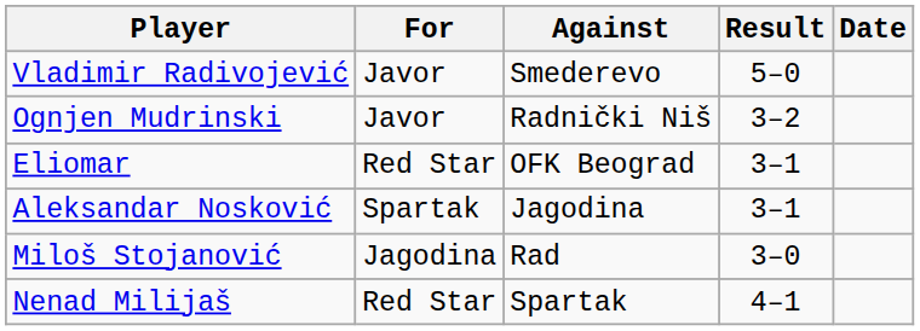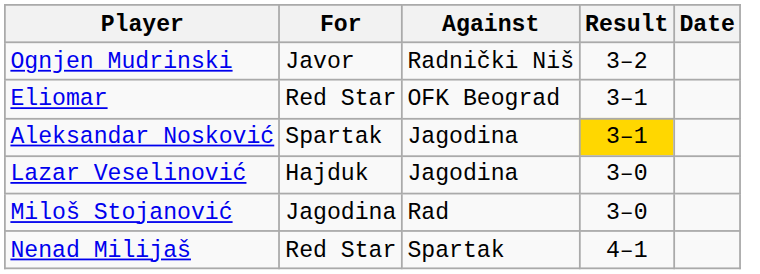- row: Vladimir Radivojević | Javor | Smederevo | 5–0
Aleksandar Nosković | Result: no background -> gold background
+ row: Lazar Veselinović | Hajduk | Jagodina | 3–0
